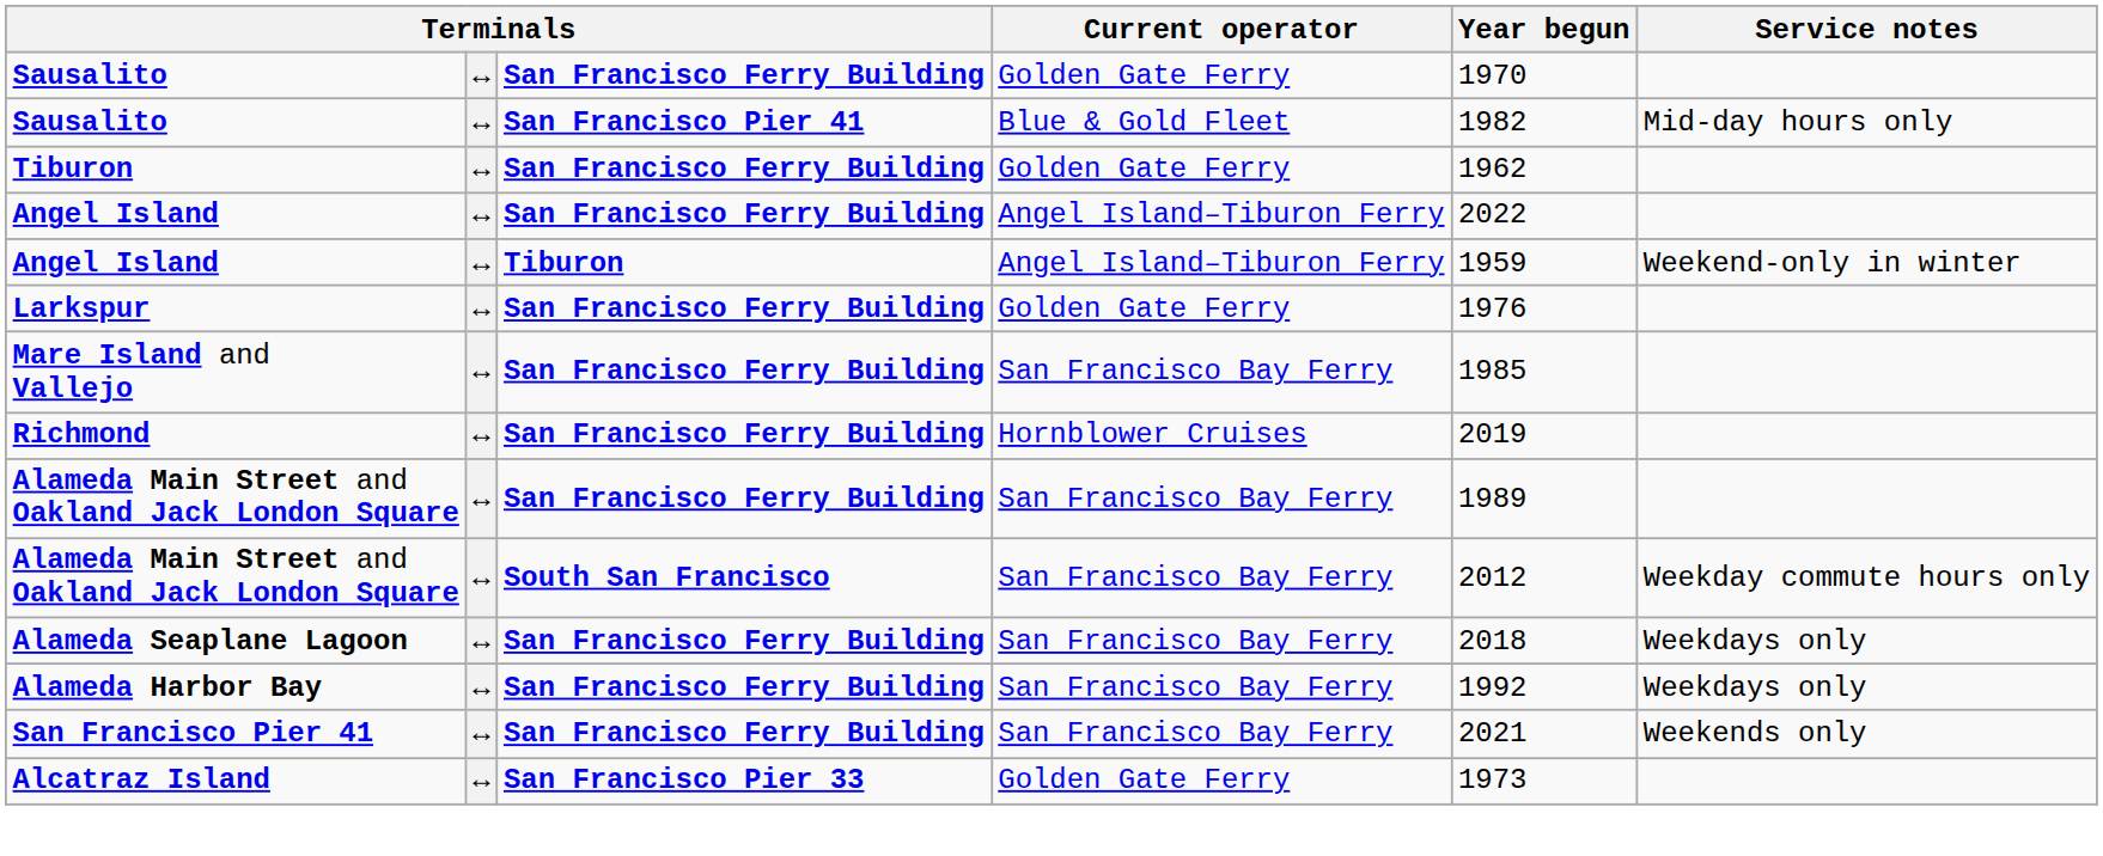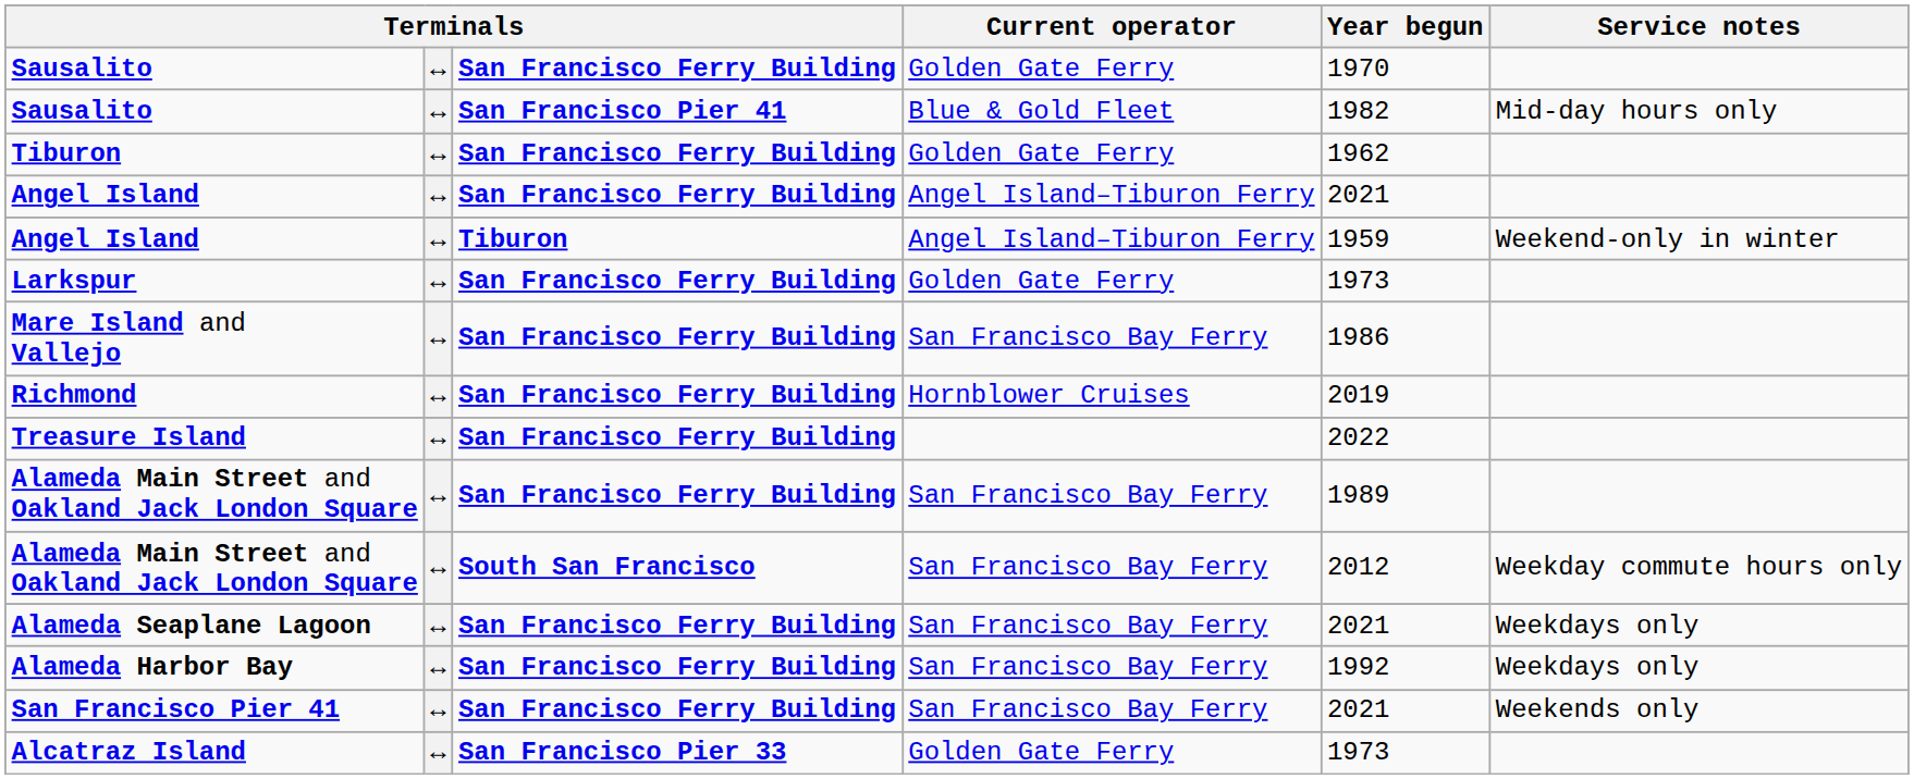Angel Island / San Francisco Ferry Building | Year begun: 2022 -> 2021
Larkspur | Year begun: 1976 -> 1973
Mare Island and Vallejo | Year begun: 1985 -> 1986
+ row: Treasure Island | ↔ | San Francisco Ferry Building | 2022
Alameda Seaplane Lagoon | Year begun: 2018 -> 2021
